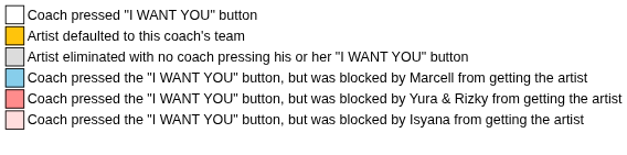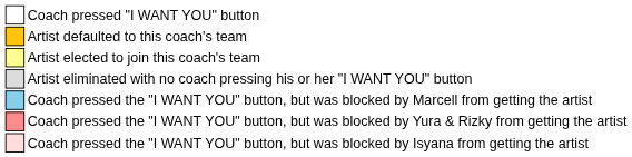+ row: Artist elected to join this coach's team
